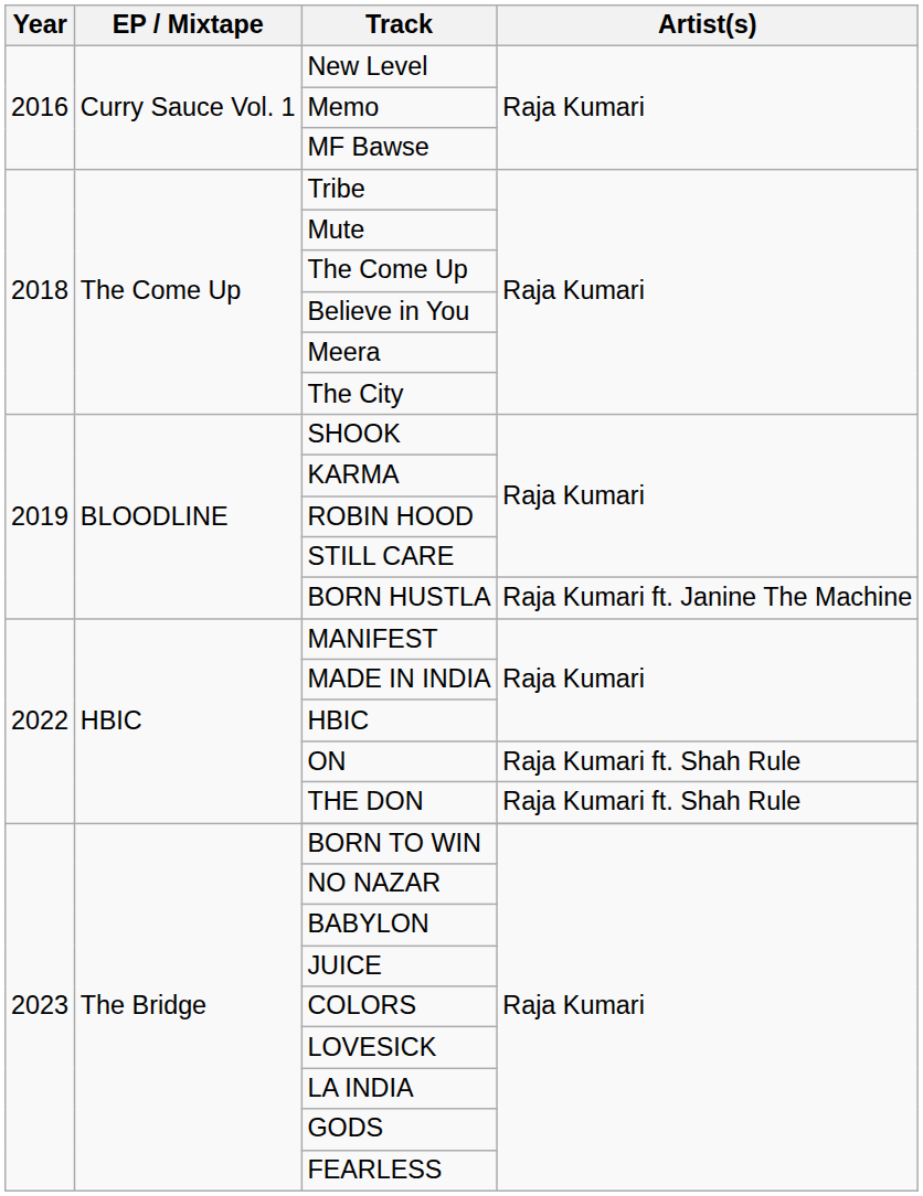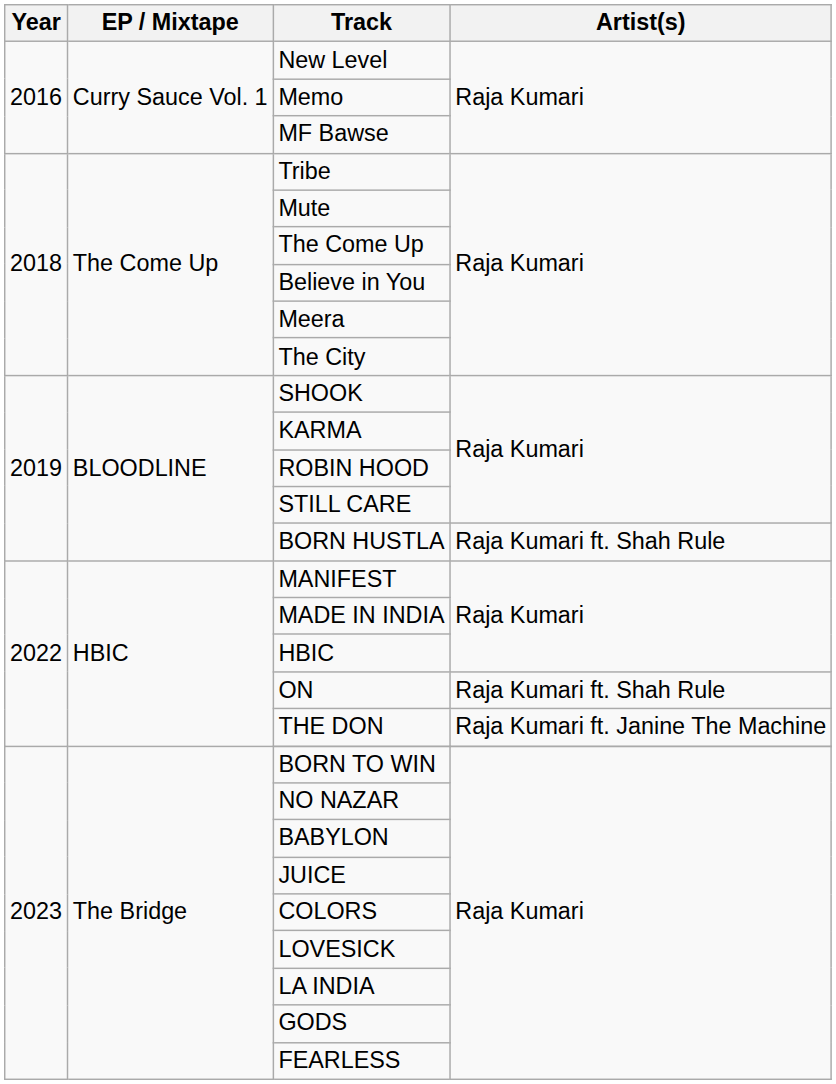BORN HUSTLA | Artist(s): Raja Kumari ft. Janine The Machine -> Raja Kumari ft. Shah Rule
THE DON | Artist(s): Raja Kumari ft. Shah Rule -> Raja Kumari ft. Janine The Machine
